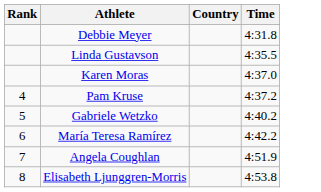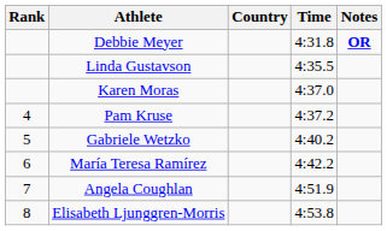+ column: Notes | OR
